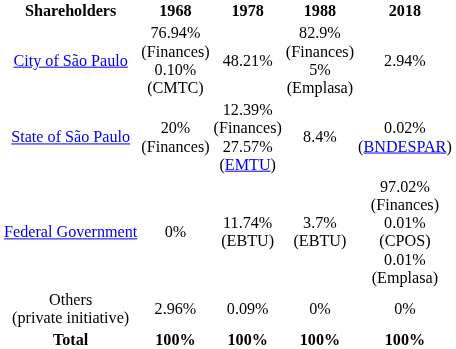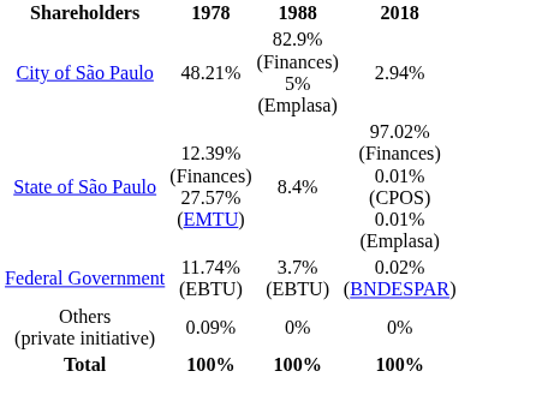- column: 1968 | 76.94% (Finances) 0.10% (CMTC) | 20% (Finances) | 0% | 2.96% | 100%
State of São Paulo | 2018: 0.02% (BNDESPAR) -> 97.02% (Finances) 0.01% (CPOS) 0.01% (Emplasa)
Federal Government | 2018: 97.02% (Finances) 0.01% (CPOS) 0.01% (Emplasa) -> 0.02% (BNDESPAR)
